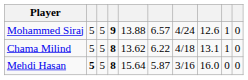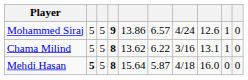Mohammed Siraj | column 5: 13.88 -> 13.86
Chama Milind | column 7: 4/18 -> 3/16
Mehdi Hasan | column 7: 3/16 -> 4/18
